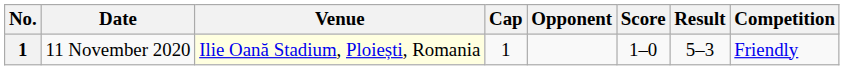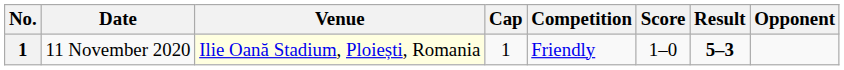columns swapped: Opponent <-> Competition
11 November 2020 | Result: normal -> bold
